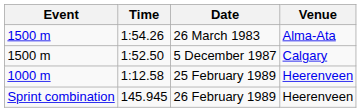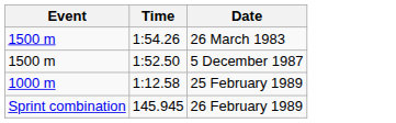- column: Venue | Alma-Ata | Calgary | Heerenveen | Heerenveen
